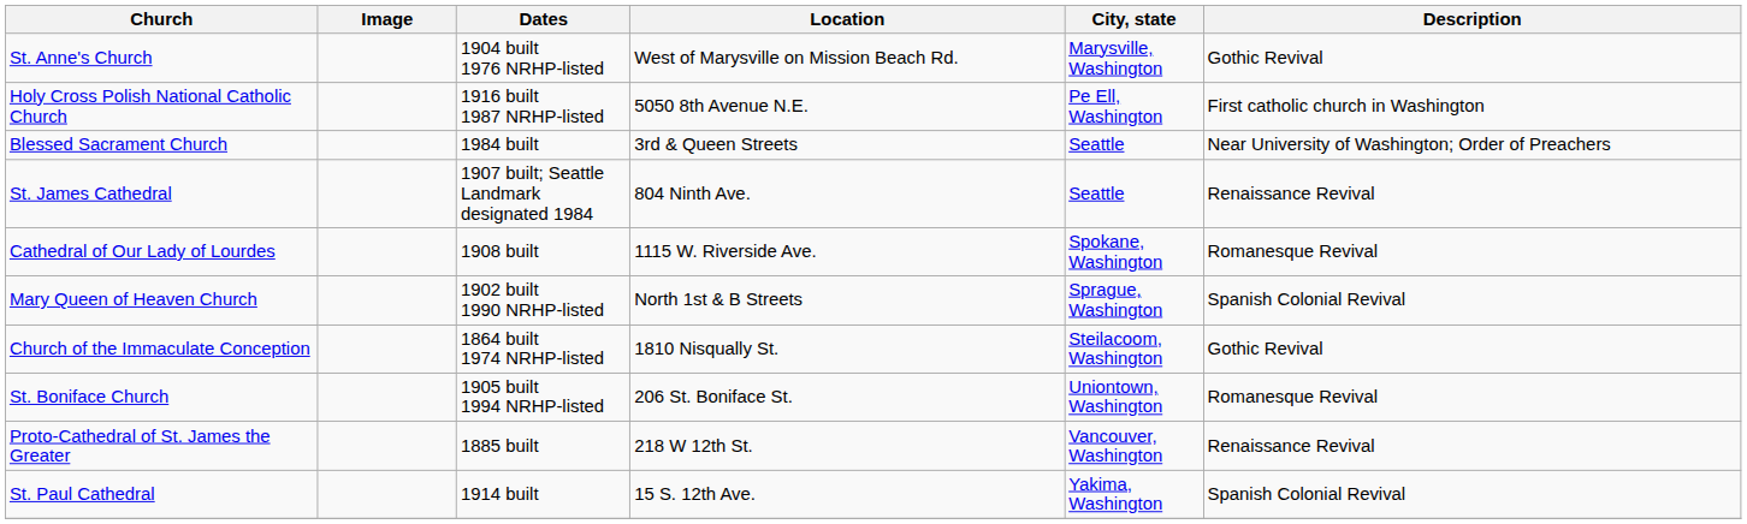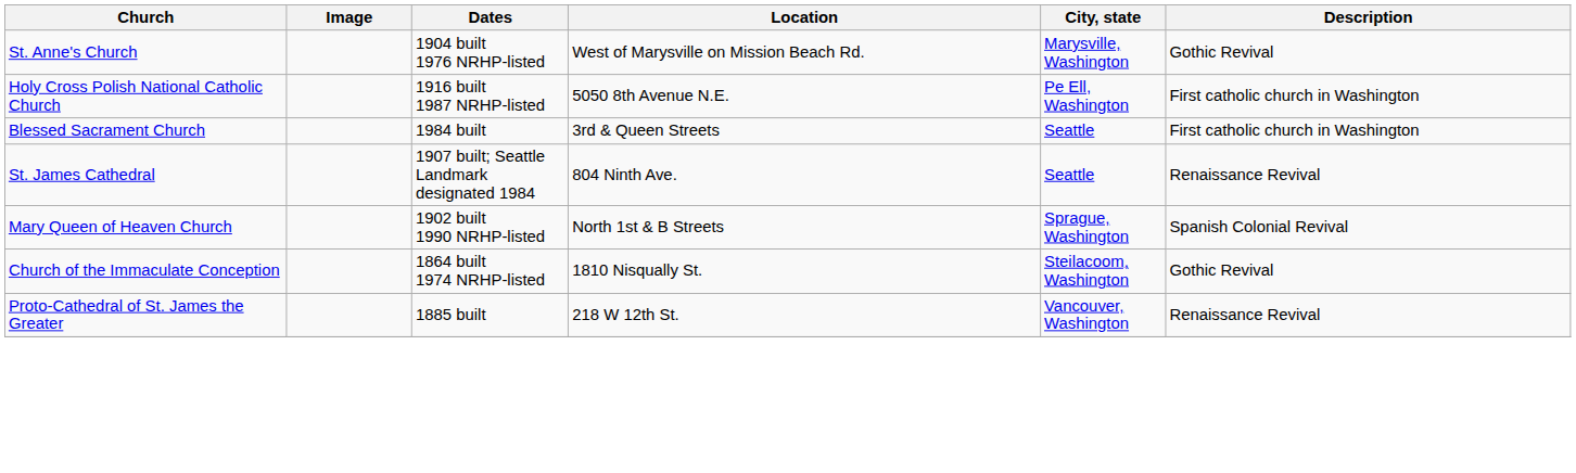Blessed Sacrament Church | Description: Near University of Washington; Order of Preachers -> First catholic church in Washington
- row: Cathedral of Our Lady of Lourdes | 1908 built | 1115 W. Riverside Ave. | Spokane, Washington | Romanesque Revival
- row: St. Boniface Church | 1905 built 1994 NRHP-listed | 206 St. Boniface St. | Uniontown, Washington | Romanesque Revival
- row: St. Paul Cathedral | 1914 built | 15 S. 12th Ave. | Yakima, Washington | Spanish Colonial Revival
